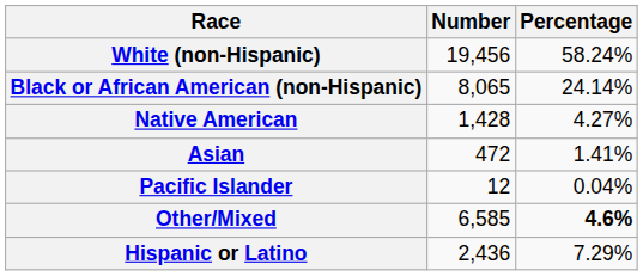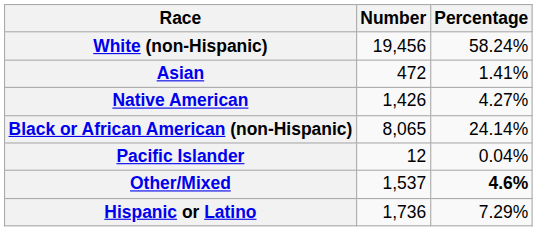rows swapped: Black or African American (non-Hispanic) <-> Asian
Native American | Number: 1,428 -> 1,426
Other/Mixed | Number: 6,585 -> 1,537
Hispanic or Latino | Number: 2,436 -> 1,736
